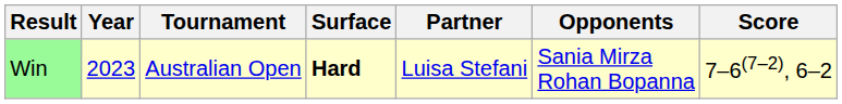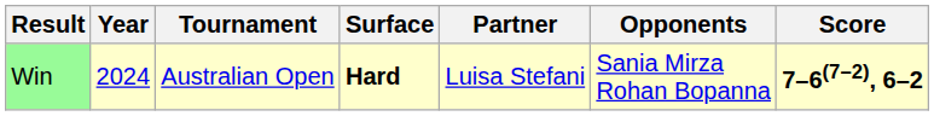Win | Year: 2023 -> 2024
Win | Score: normal -> bold
